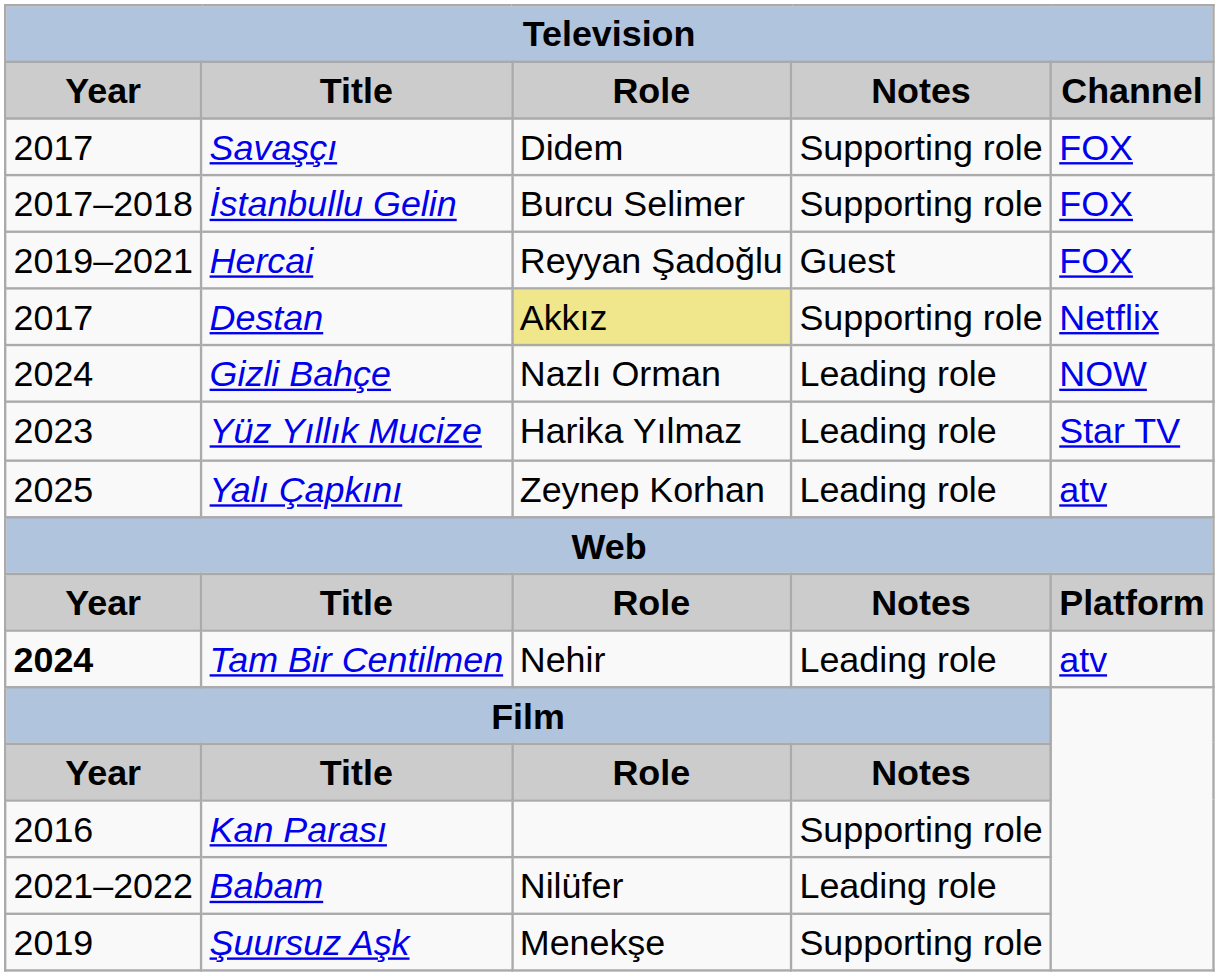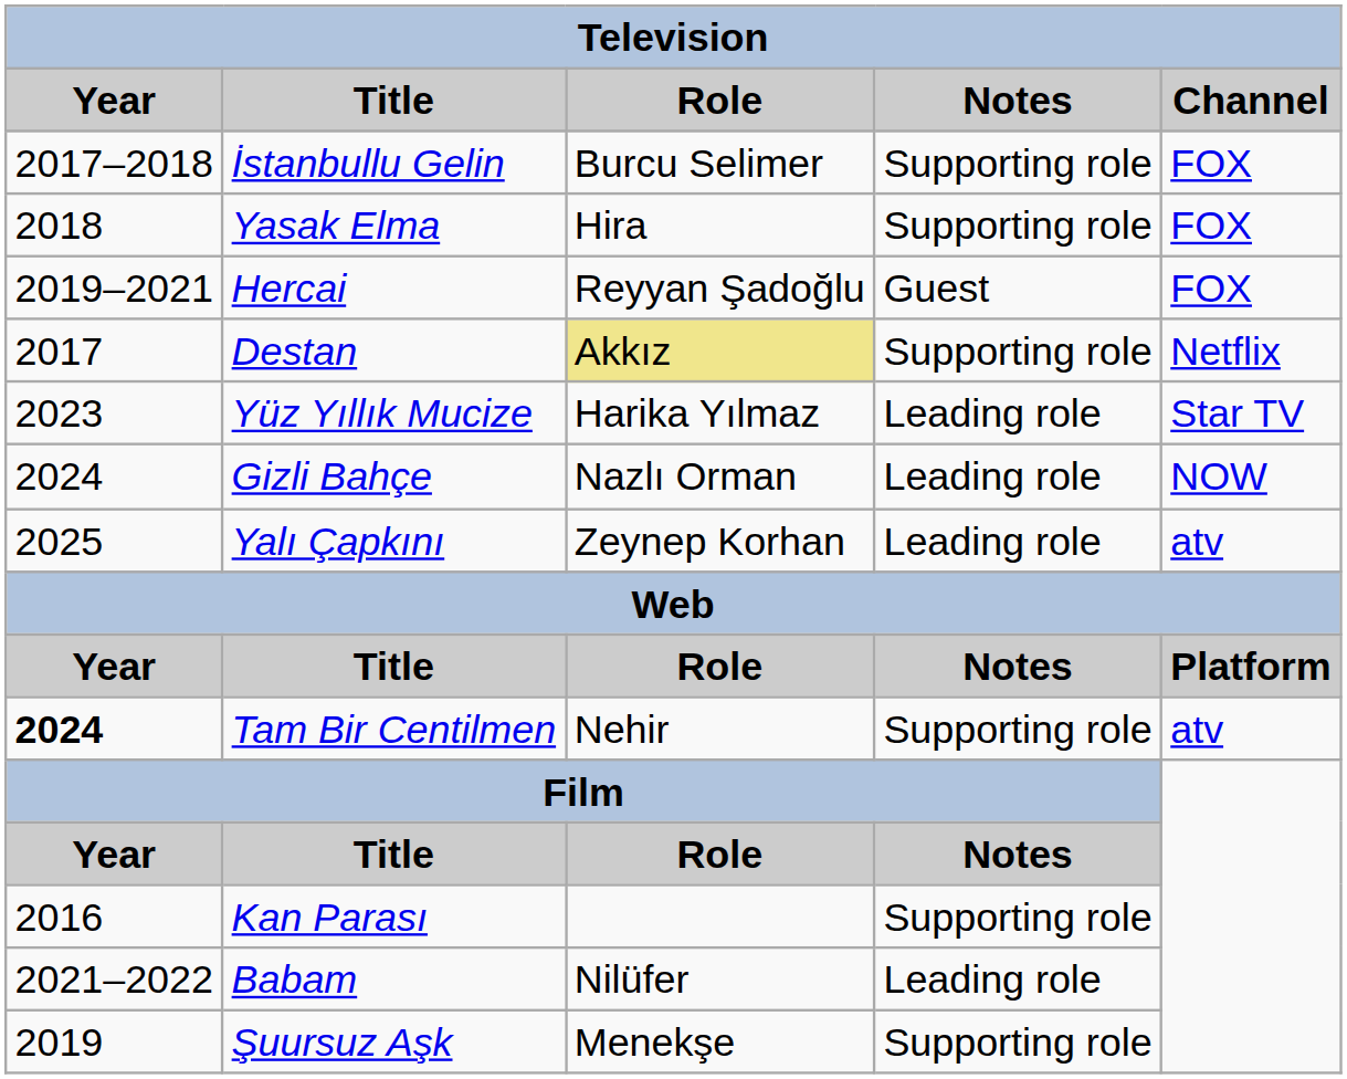- row: 2017 | Savaşçı | Didem | Supporting role | FOX
+ row: 2018 | Yasak Elma | Hira | Supporting role | FOX
rows swapped: Yüz Yıllık Mucize <-> Gizli Bahçe
Tam Bir Centilmen | Notes: Leading role -> Supporting role
